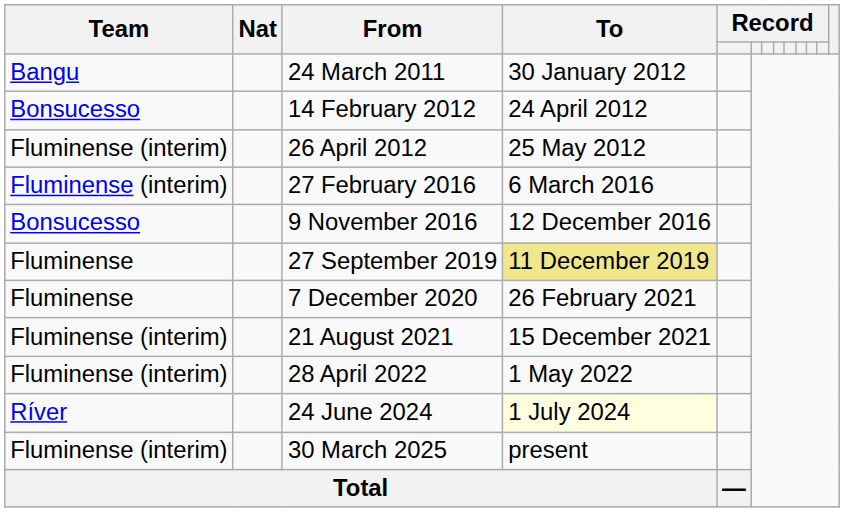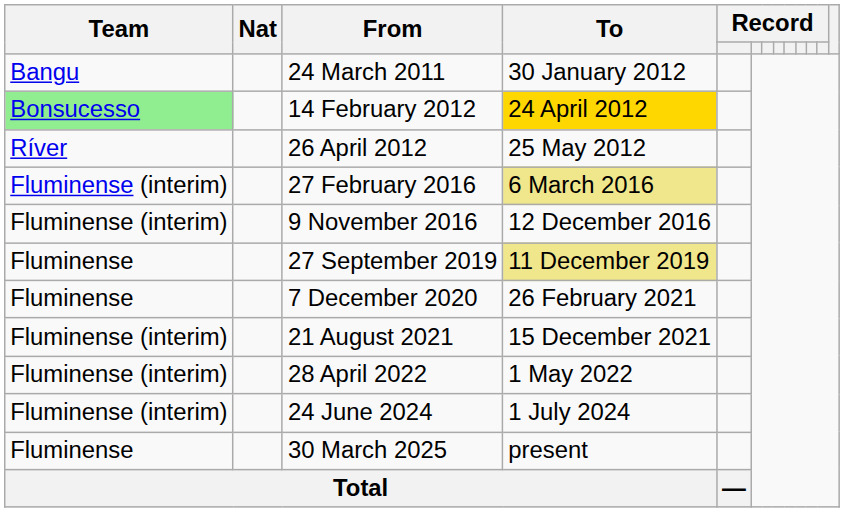14 February 2012 | Team: no background -> lightgreen background
14 February 2012 | To: no background -> gold background
26 April 2012 | Team: Fluminense (interim) -> Ríver
27 February 2016 | To: no background -> khaki background
9 November 2016 | Team: Bonsucesso -> Fluminense (interim)
24 June 2024 | Team: Ríver -> Fluminense (interim)
24 June 2024 | To: lightyellow background -> no background
30 March 2025 | Team: Fluminense (interim) -> Fluminense
